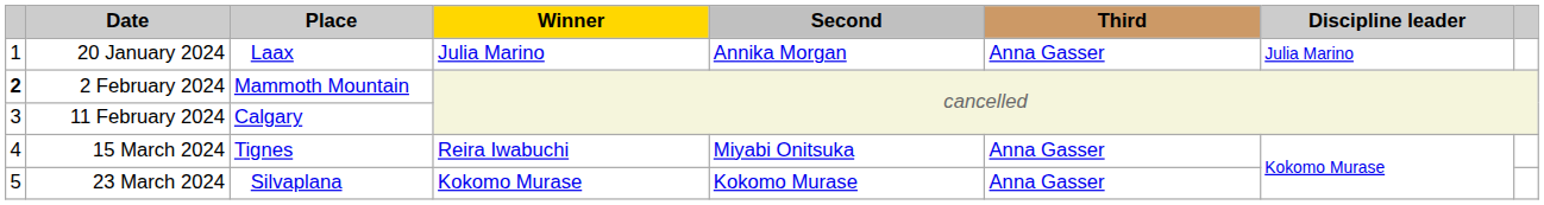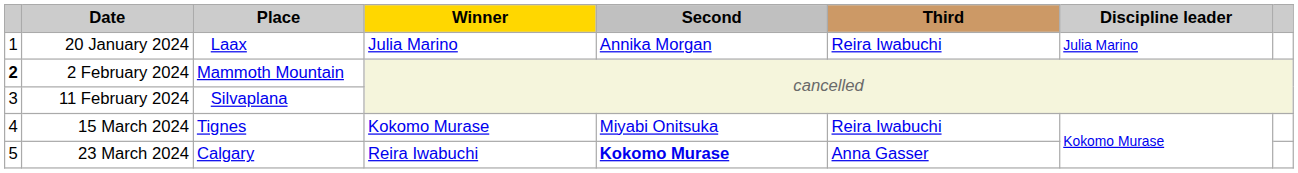20 January 2024 | Third: Anna Gasser -> Reira Iwabuchi
11 February 2024 | Place: Calgary -> Silvaplana
15 March 2024 | Winner: Reira Iwabuchi -> Kokomo Murase
15 March 2024 | Third: Anna Gasser -> Reira Iwabuchi
23 March 2024 | Place: Silvaplana -> Calgary
23 March 2024 | Winner: Kokomo Murase -> Reira Iwabuchi
23 March 2024 | Second: normal -> bold
